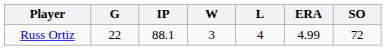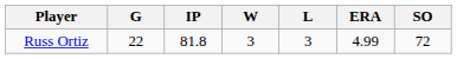Russ Ortiz | IP: 88.1 -> 81.8
Russ Ortiz | L: 4 -> 3
